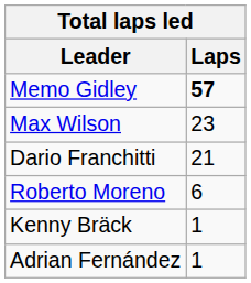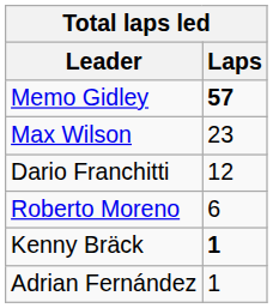Dario Franchitti | Laps: 21 -> 12
Kenny Bräck | Laps: normal -> bold
